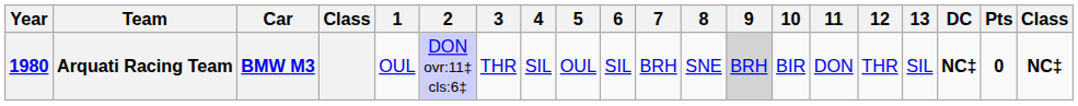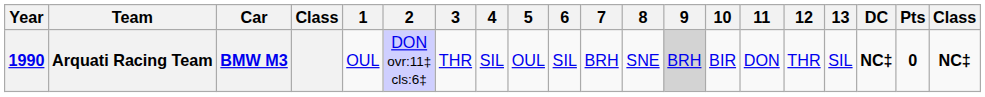Arquati Racing Team | Year: 1980 -> 1990
